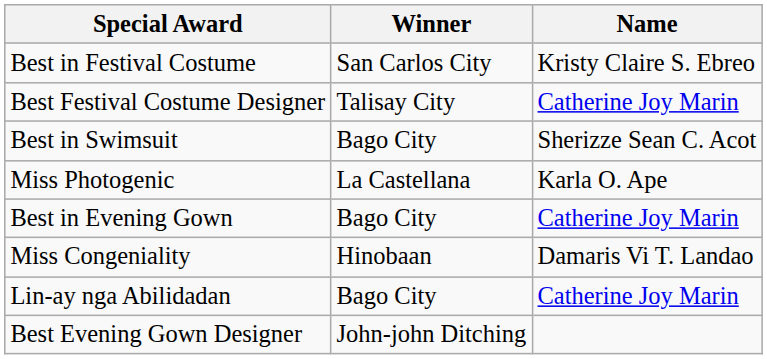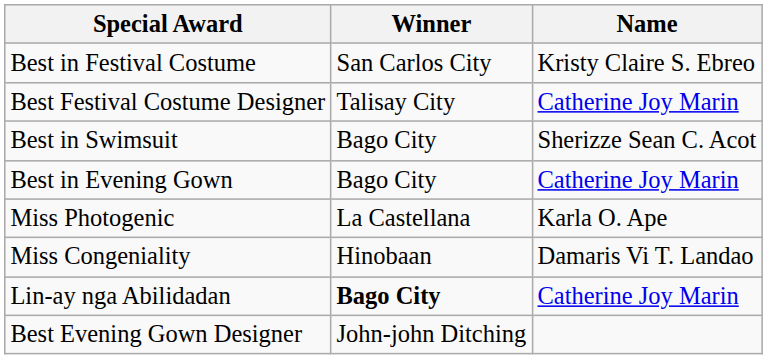rows swapped: Miss Photogenic <-> Best in Evening Gown
Lin-ay nga Abilidadan | Winner: normal -> bold
